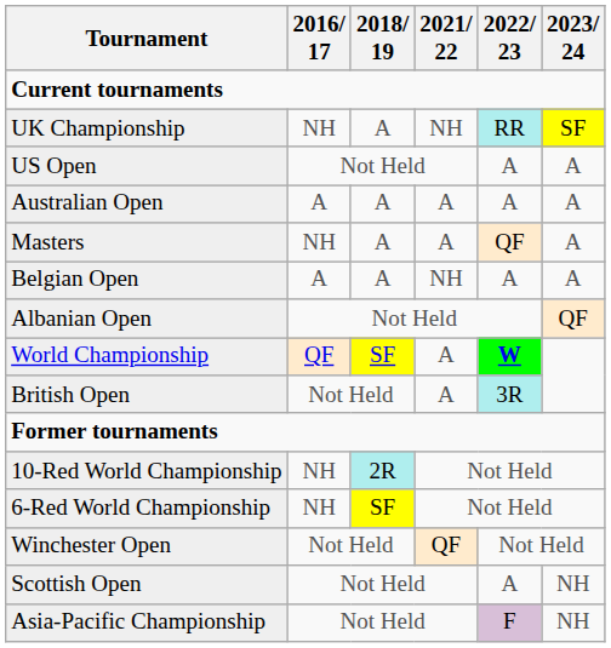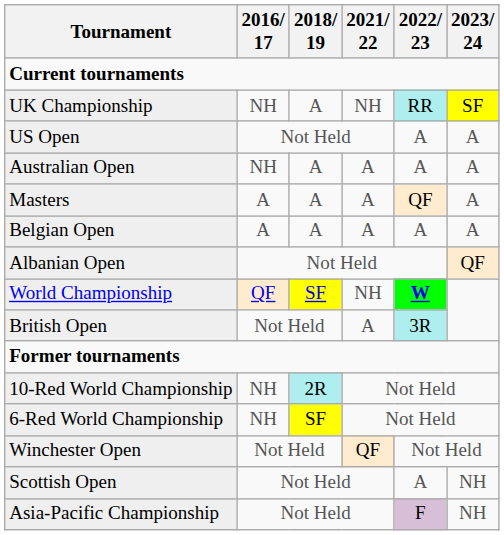Australian Open | 2016/ 17: A -> NH
Masters | 2016/ 17: NH -> A
Belgian Open | 2021/ 22: NH -> A
World Championship | 2021/ 22: A -> NH
